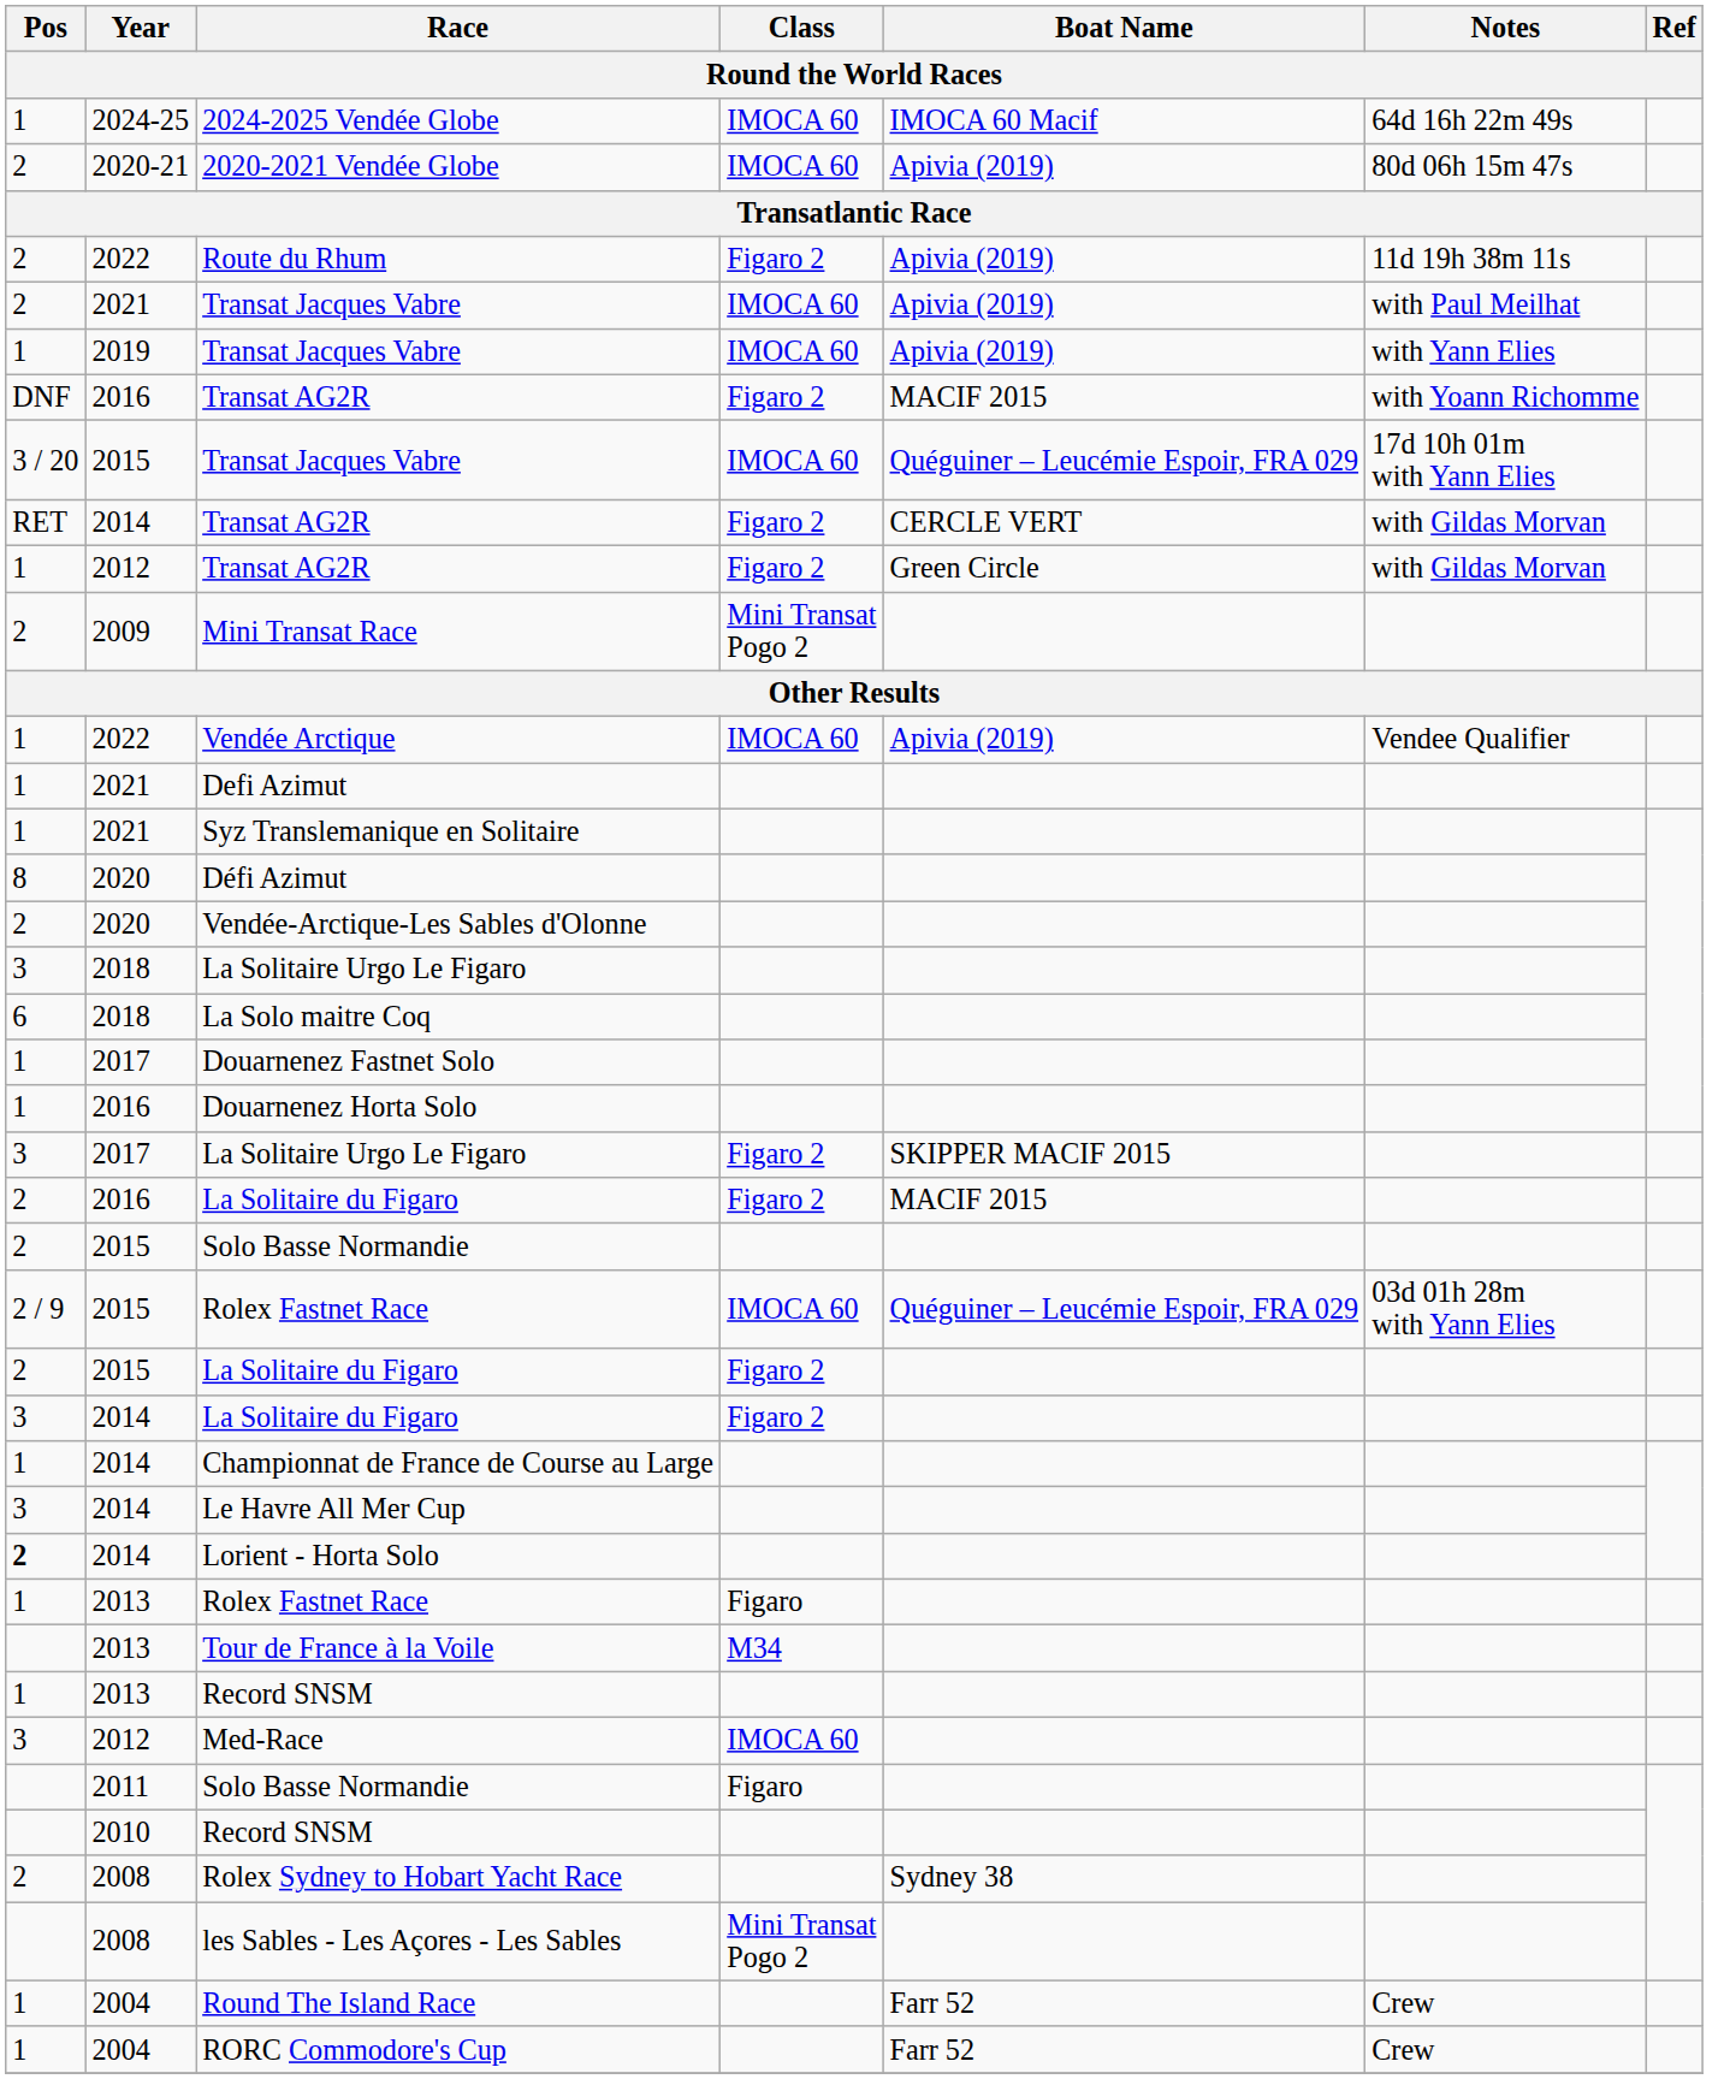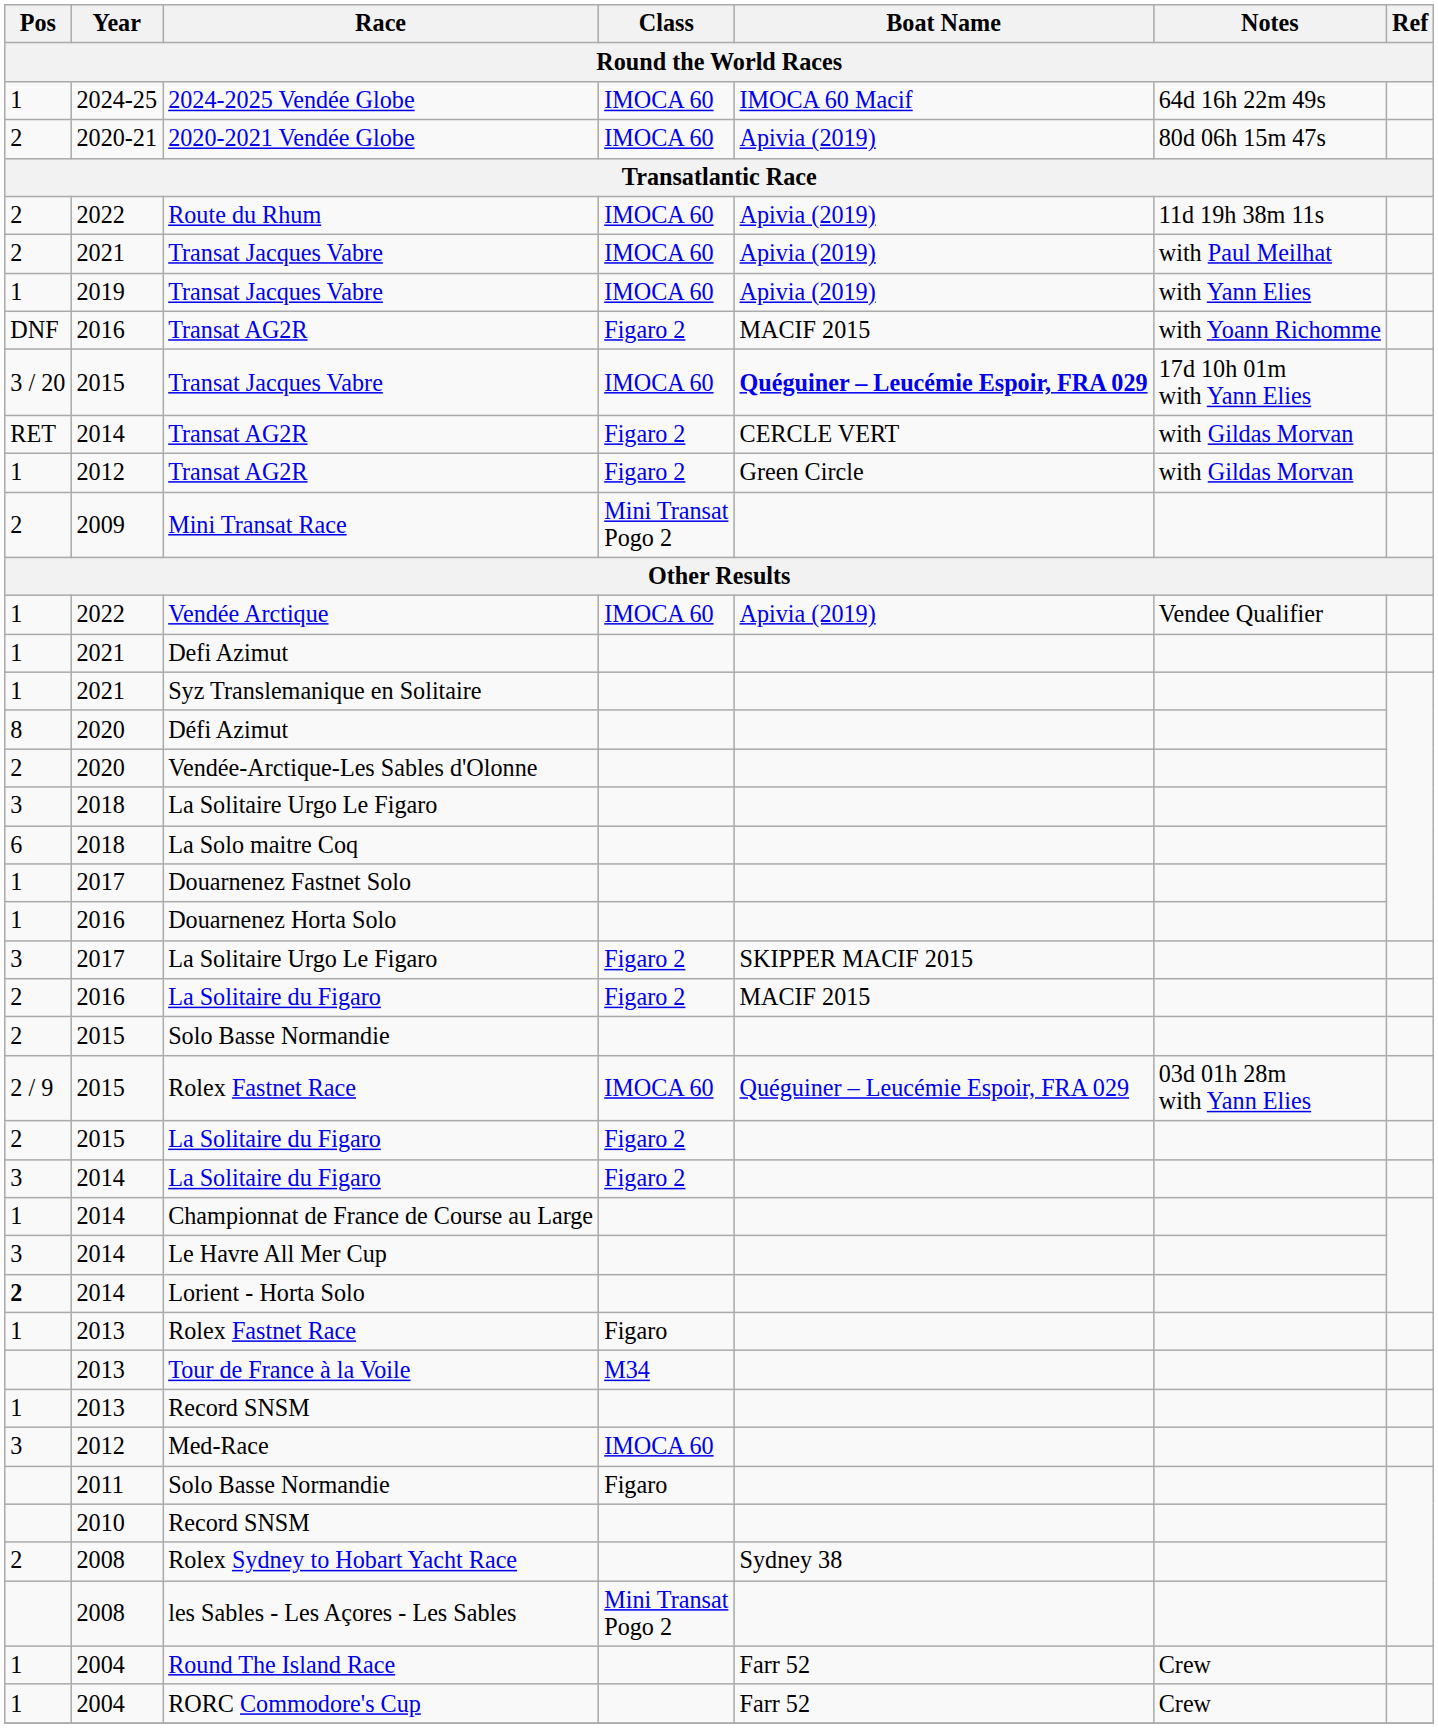Route du Rhum | Class: Figaro 2 -> IMOCA 60
2015 / Transat Jacques Vabre | Boat Name: normal -> bold
